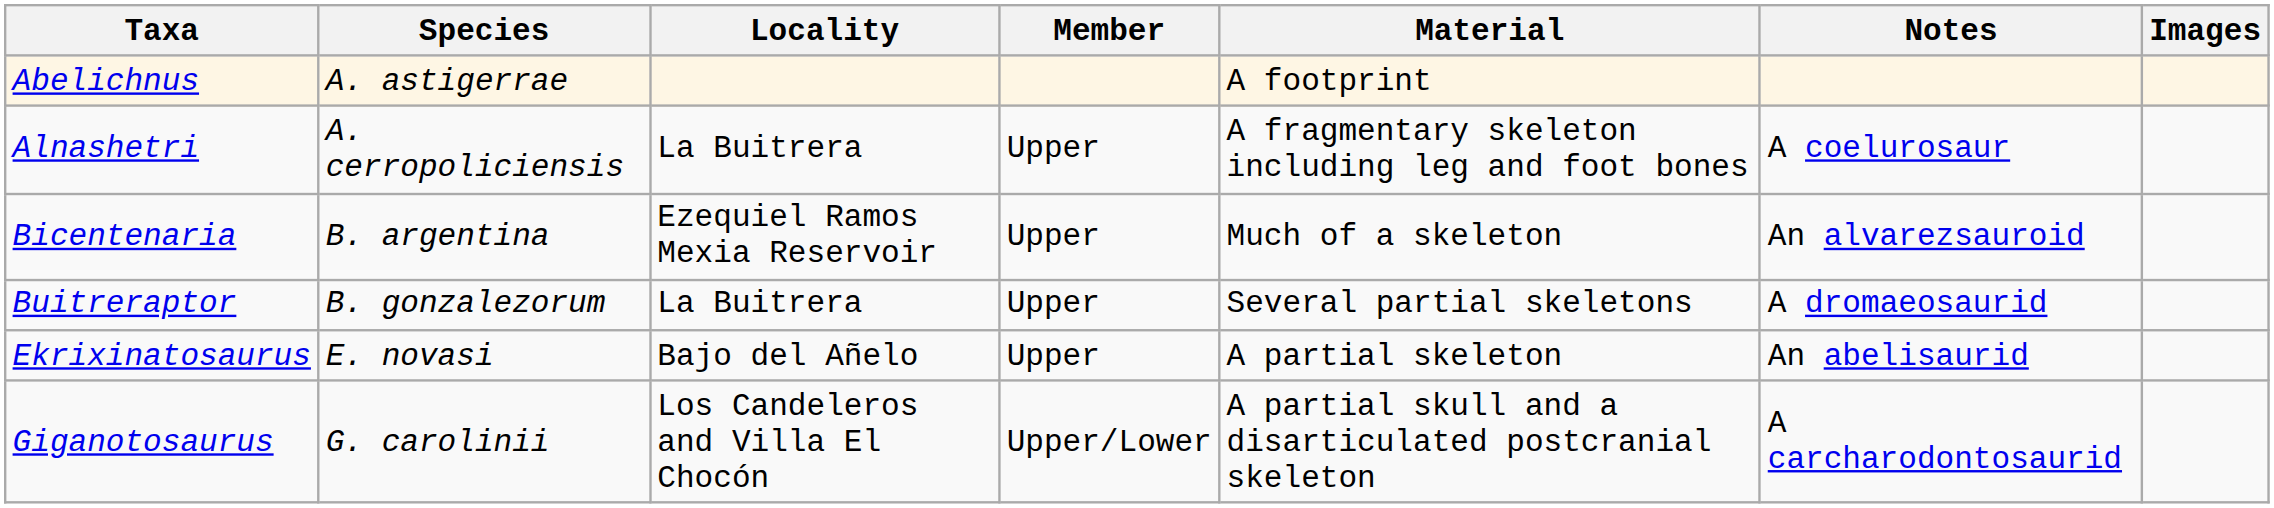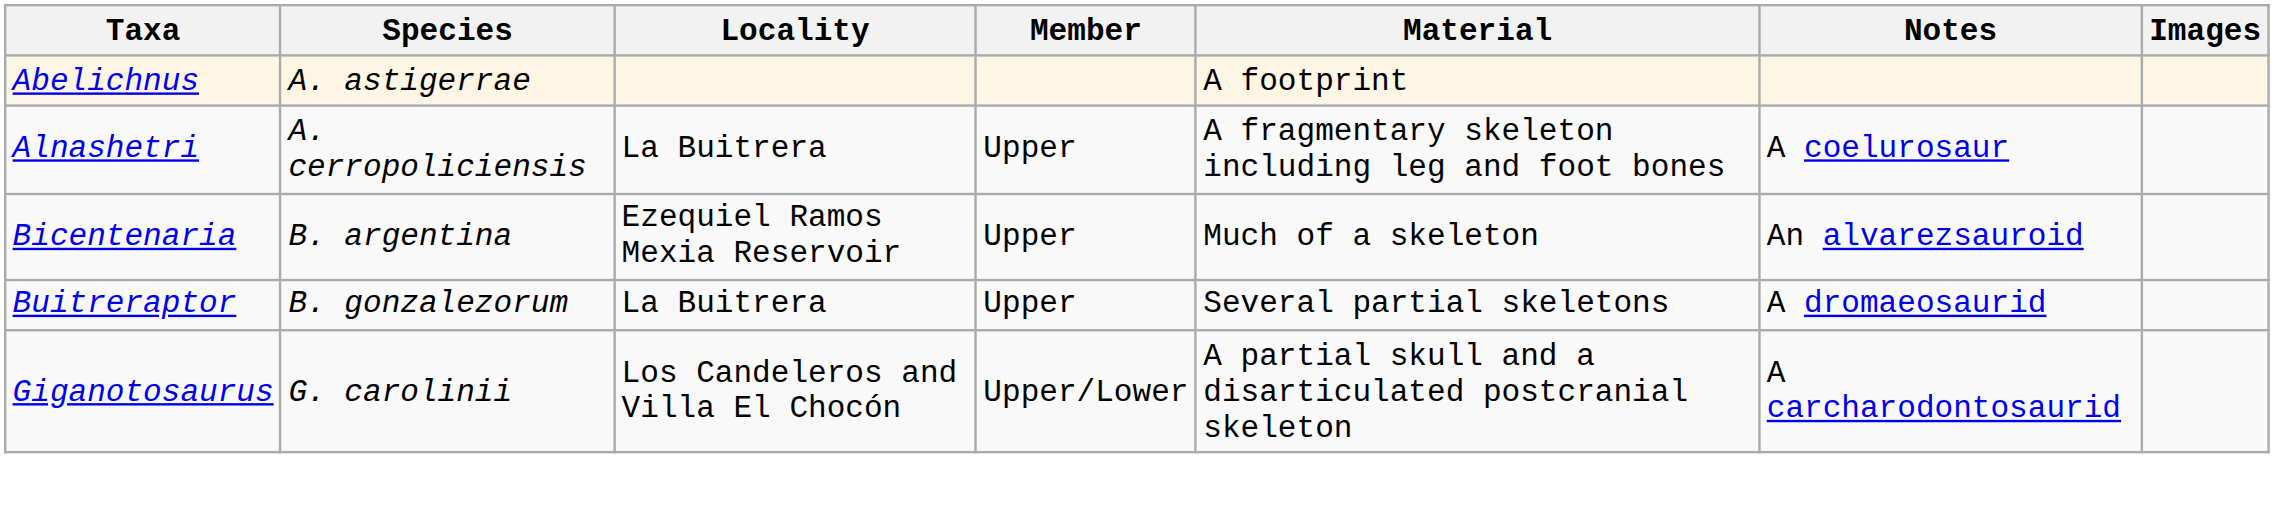- row: Ekrixinatosaurus | E. novasi | Bajo del Añelo | Upper | A partial skeleton | An abelisaurid
